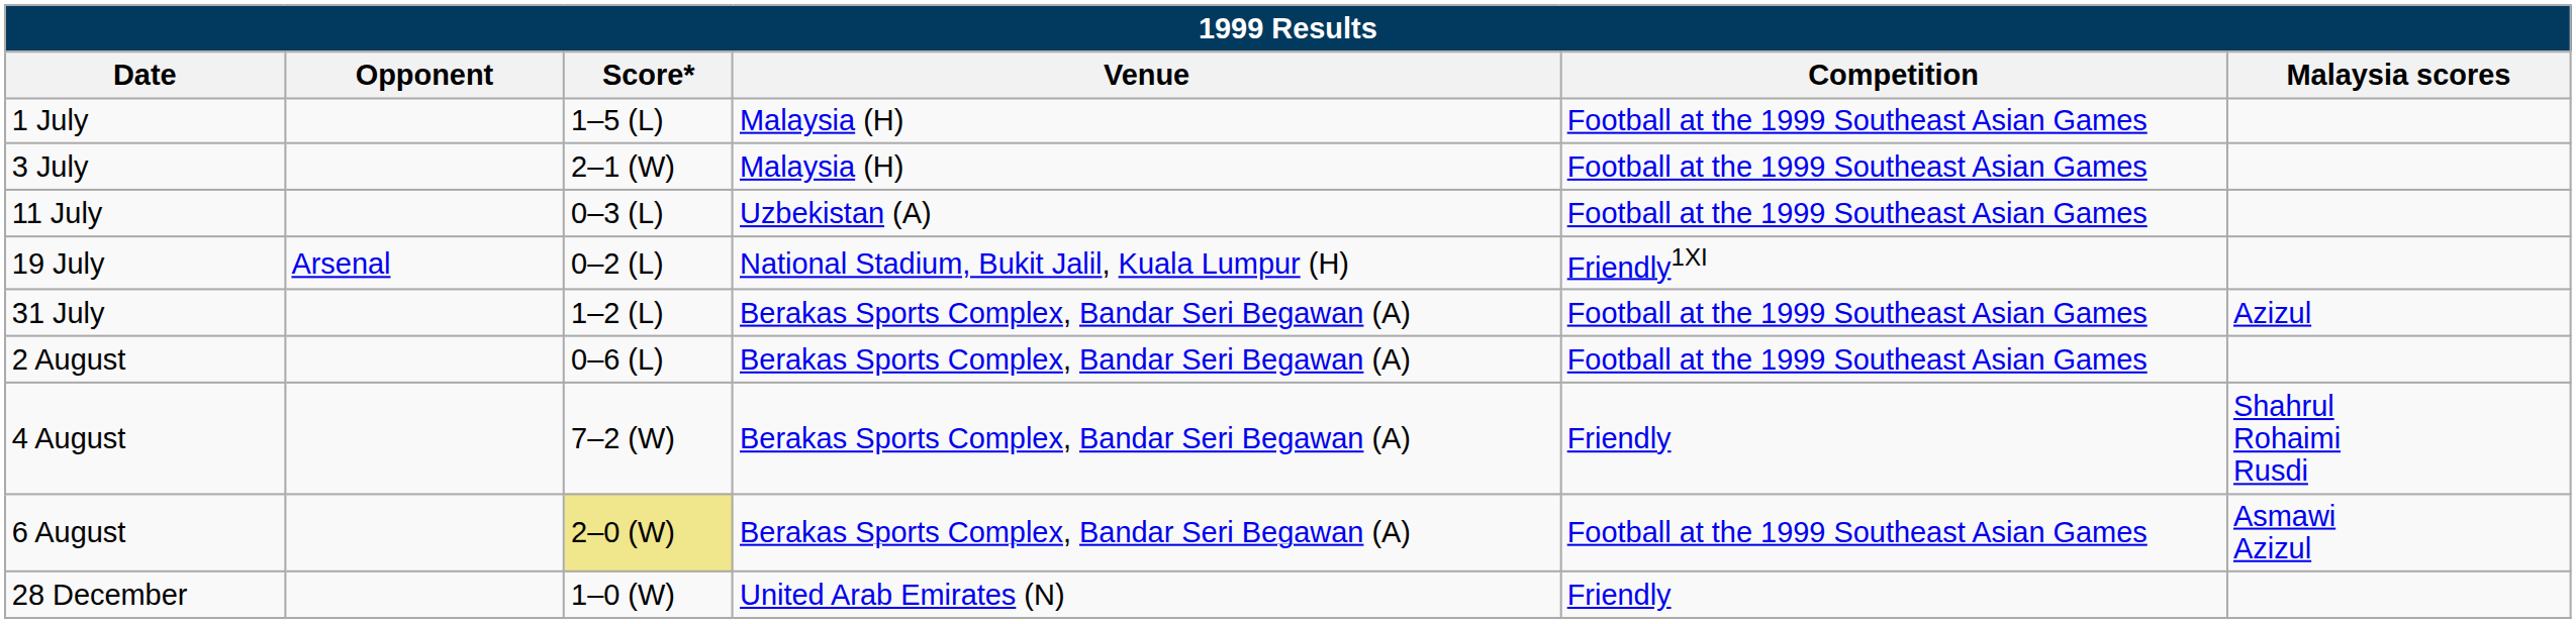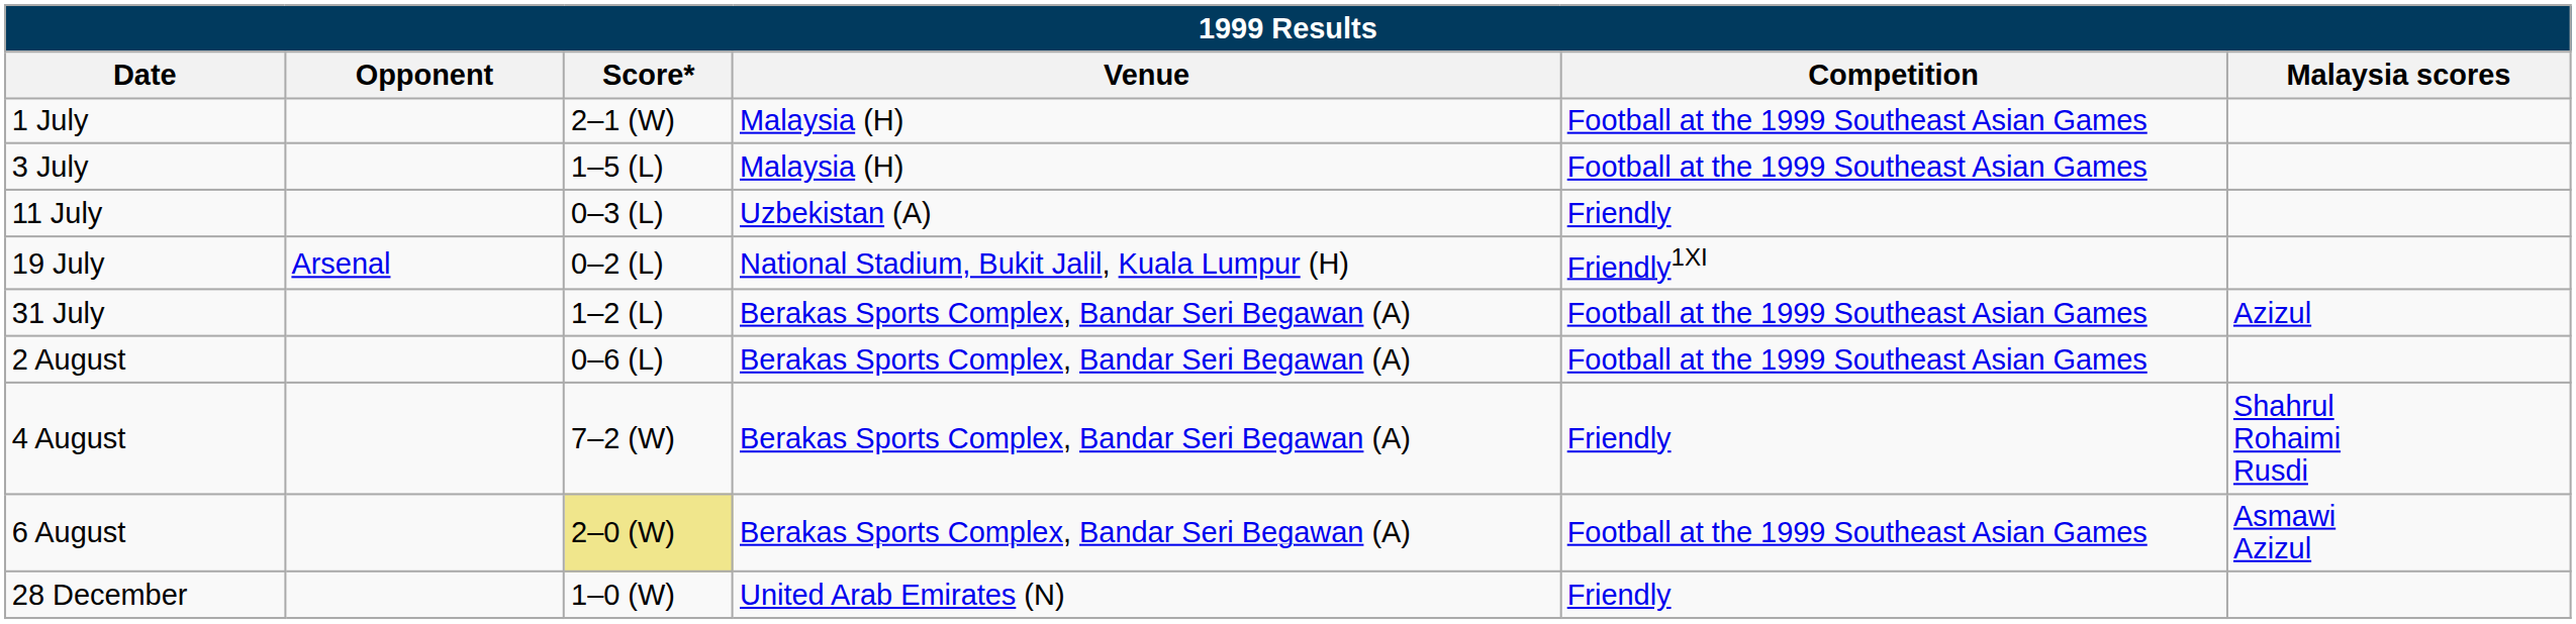1 July | Score*: 1–5 (L) -> 2–1 (W)
3 July | Score*: 2–1 (W) -> 1–5 (L)
11 July | Competition: Football at the 1999 Southeast Asian Games -> Friendly
